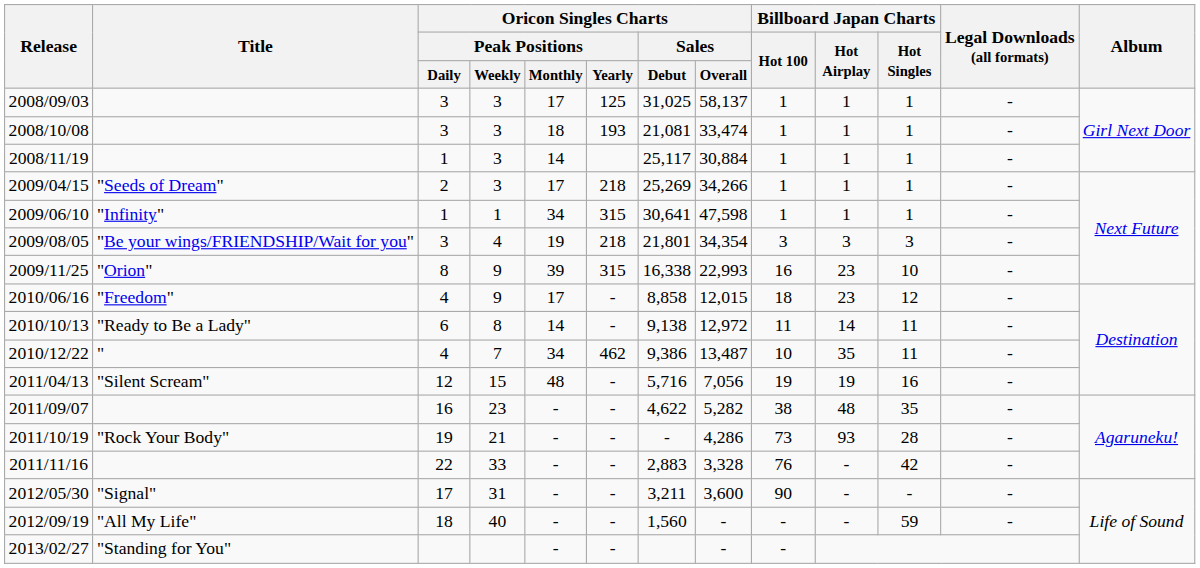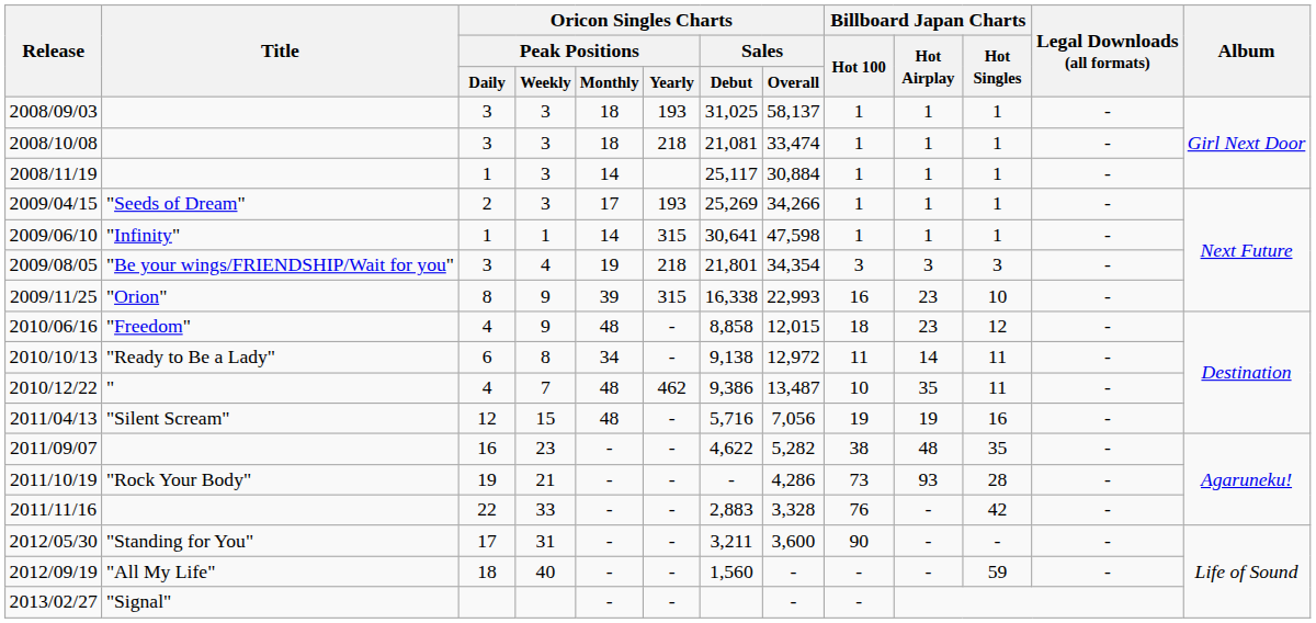2008/09/03 | Oricon Singles Charts / Peak Positions / Monthly: 17 -> 18
2008/09/03 | Oricon Singles Charts / Peak Positions / Yearly: 125 -> 193
2008/10/08 | Oricon Singles Charts / Peak Positions / Yearly: 193 -> 218
2009/04/15 | Oricon Singles Charts / Peak Positions / Yearly: 218 -> 193
2009/06/10 | Oricon Singles Charts / Peak Positions / Monthly: 34 -> 14
2010/06/16 | Oricon Singles Charts / Peak Positions / Monthly: 17 -> 48
2010/10/13 | Oricon Singles Charts / Peak Positions / Monthly: 14 -> 34
2010/12/22 | Oricon Singles Charts / Peak Positions / Monthly: 34 -> 48
2012/05/30 | Title: "Signal" -> "Standing for You"
2013/02/27 | Title: "Standing for You" -> "Signal"
